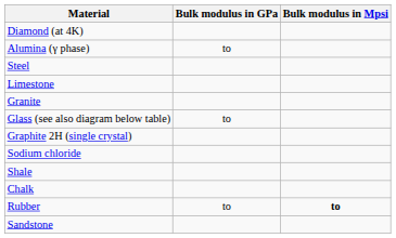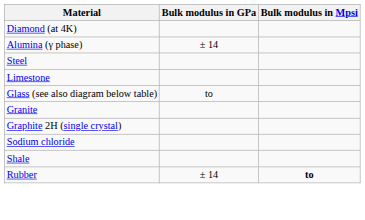Alumina (γ phase) | Bulk modulus in GPa: to -> ± 14
rows swapped: Granite <-> Glass (see also diagram below table)
- row: Chalk
Rubber | Bulk modulus in GPa: to -> ± 14
- row: Sandstone
